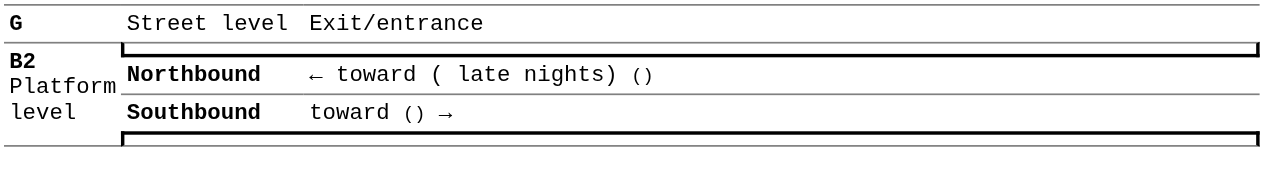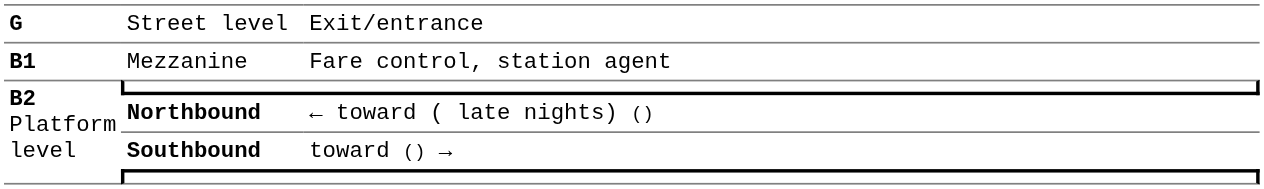+ row: B1 | Mezzanine | Fare control, station agent
